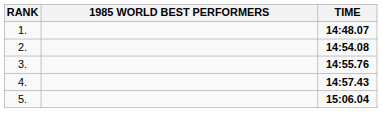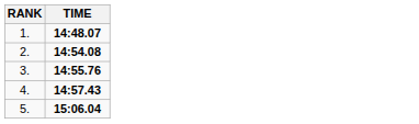- column: 1985 WORLD BEST PERFORMERS
